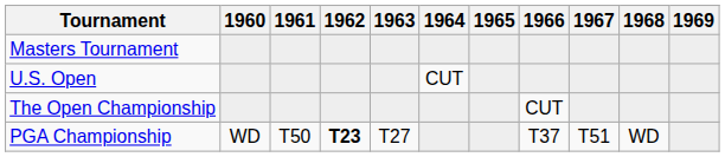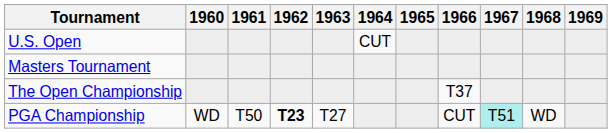rows swapped: Masters Tournament <-> U.S. Open
The Open Championship | 1966: CUT -> T37
PGA Championship | 1966: T37 -> CUT
PGA Championship | 1967: no background -> paleturquoise background
